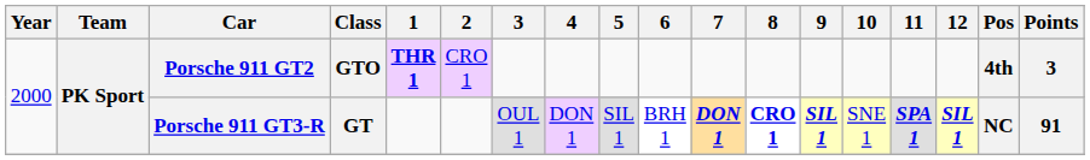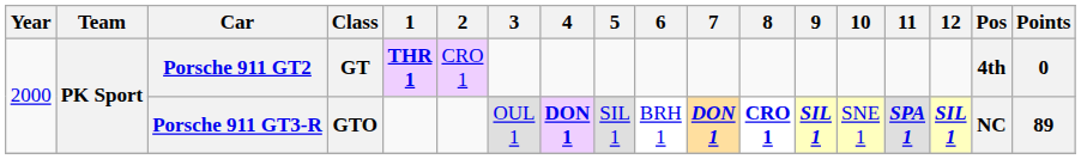Porsche 911 GT2 | Class: GTO -> GT
Porsche 911 GT2 | Points: 3 -> 0
Porsche 911 GT3-R | Class: GT -> GTO
Porsche 911 GT3-R | 4: normal -> bold
Porsche 911 GT3-R | Points: 91 -> 89
